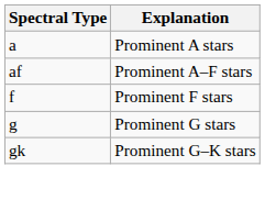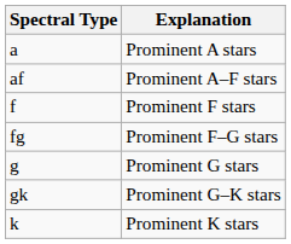+ row: fg | Prominent F–G stars
+ row: k | Prominent K stars
